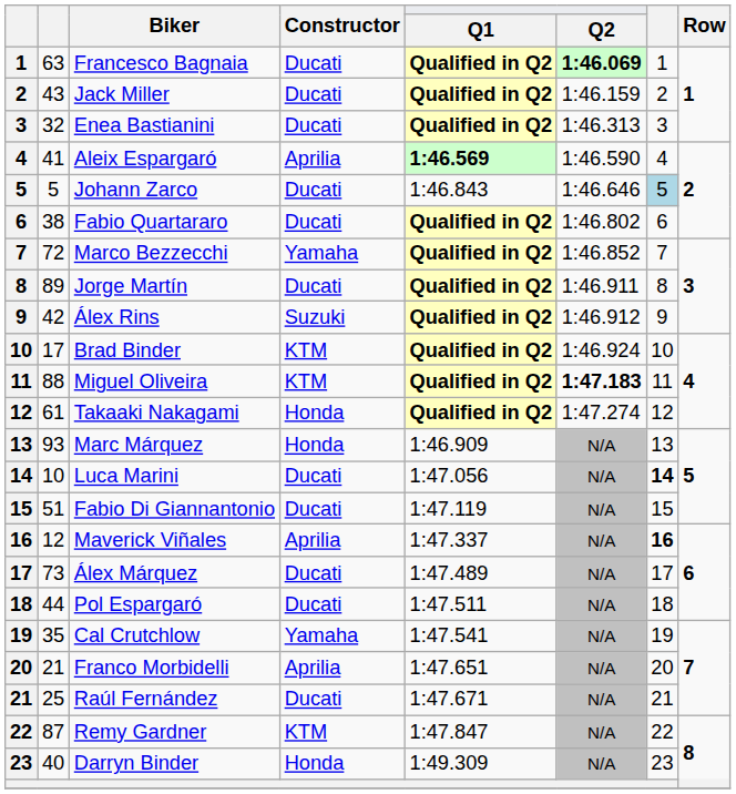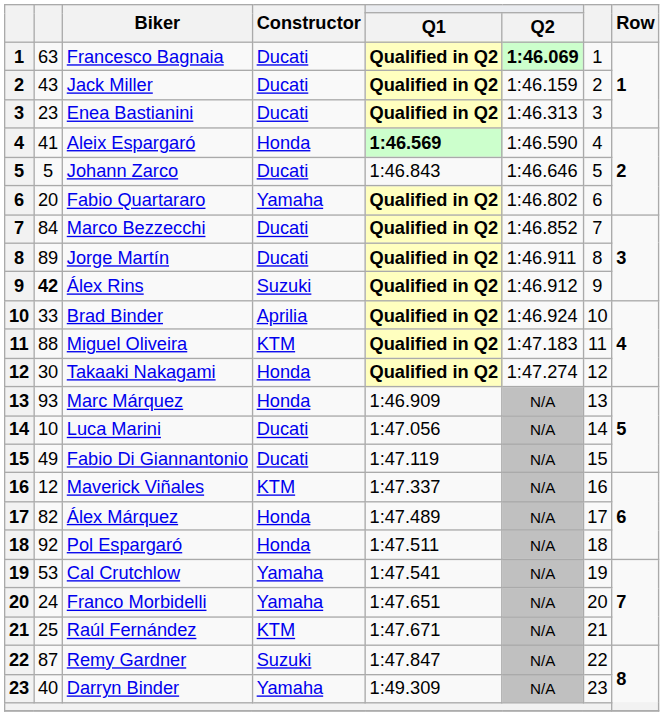Enea Bastianini | column 2: 32 -> 23
Aleix Espargaró | Constructor: Aprilia -> Honda
Johann Zarco | column 7: lightblue background -> no background
Fabio Quartararo | column 2: 38 -> 20
Fabio Quartararo | Constructor: Ducati -> Yamaha
Marco Bezzecchi | column 2: 72 -> 84
Marco Bezzecchi | Constructor: Yamaha -> Ducati
Álex Rins | column 2: normal -> bold
Brad Binder | column 2: 17 -> 33
Brad Binder | Constructor: KTM -> Aprilia
Miguel Oliveira | Q2: bold -> normal
Takaaki Nakagami | column 2: 61 -> 30
Luca Marini | column 7: bold -> normal
Fabio Di Giannantonio | column 2: 51 -> 49
Maverick Viñales | Constructor: Aprilia -> KTM
Maverick Viñales | column 7: bold -> normal
Álex Márquez | column 2: 73 -> 82
Álex Márquez | Constructor: Ducati -> Honda
Pol Espargaró | column 2: 44 -> 92
Pol Espargaró | Constructor: Ducati -> Honda
Cal Crutchlow | column 2: 35 -> 53
Franco Morbidelli | column 2: 21 -> 24
Franco Morbidelli | Constructor: Aprilia -> Yamaha
Raúl Fernández | Constructor: Ducati -> KTM
Remy Gardner | Constructor: KTM -> Suzuki
Darryn Binder | Constructor: Honda -> Yamaha
